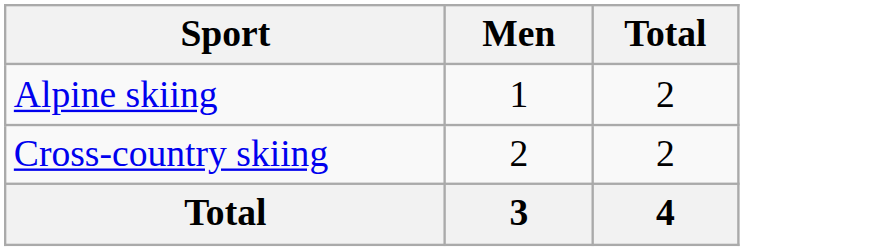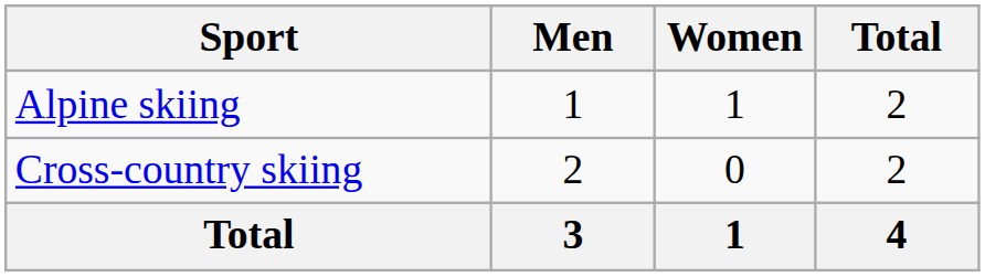+ column: Women | 1 | 0 | 1
